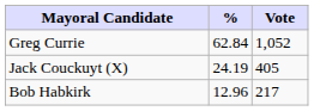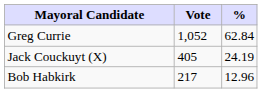columns swapped: Vote <-> %
